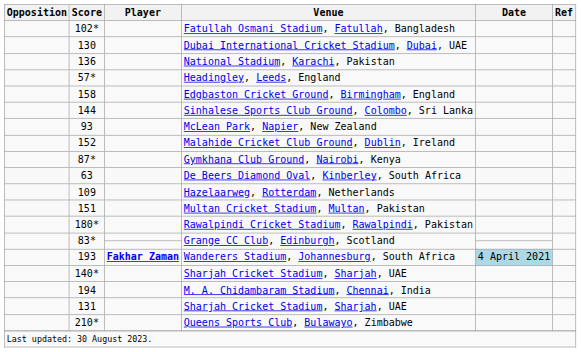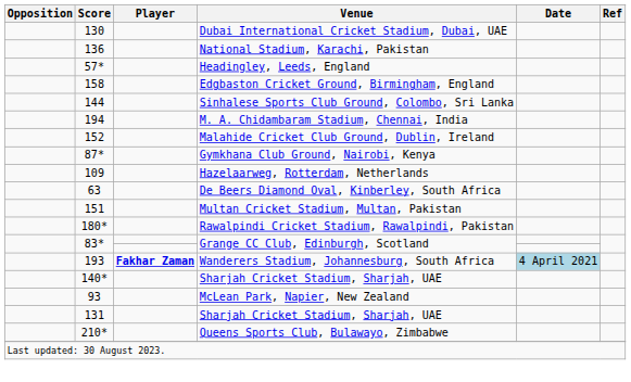- row: 102* | Fatullah Osmani Stadium, Fatullah, Bangladesh
rows swapped: M. A. Chidambaram Stadium, Chennai, India <-> McLean Park, Napier, New Zealand
rows swapped: De Beers Diamond Oval, Kinberley, South Africa <-> Hazelaarweg, Rotterdam, Netherlands
